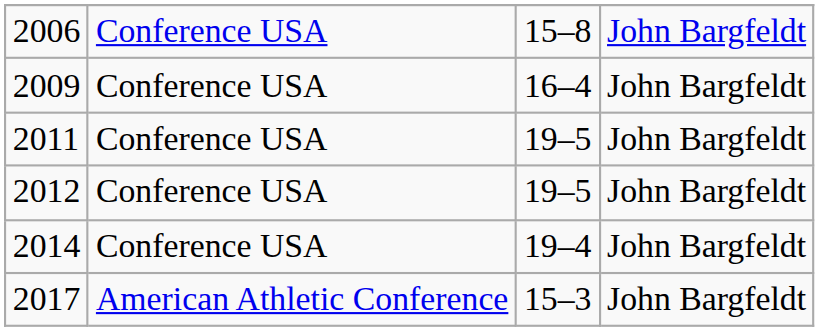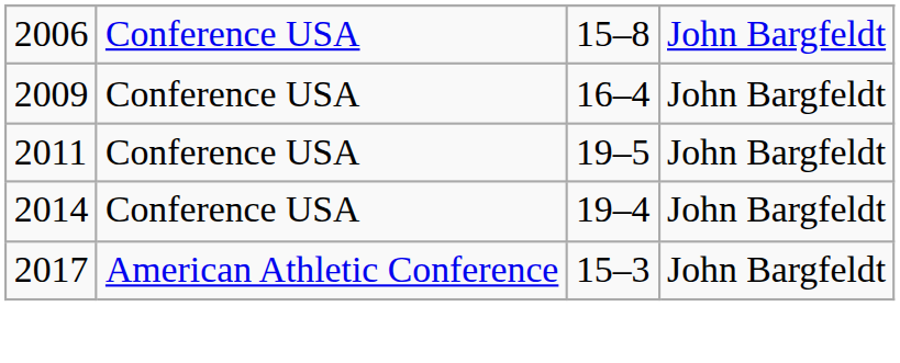- row: 2012 | Conference USA | 19–5 | John Bargfeldt
